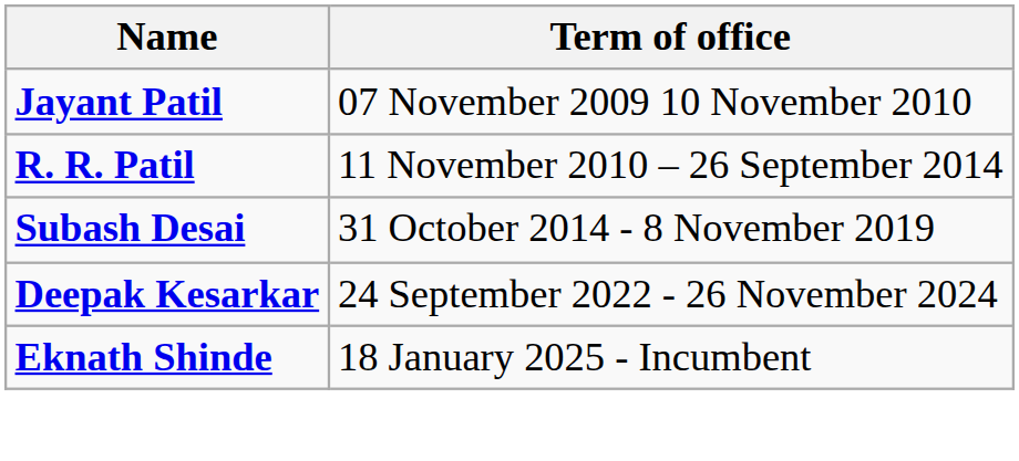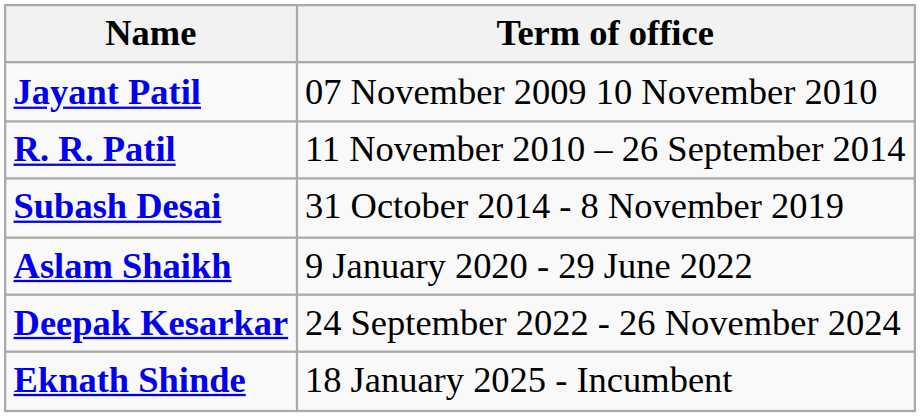+ row: Aslam Shaikh | 9 January 2020 - 29 June 2022
